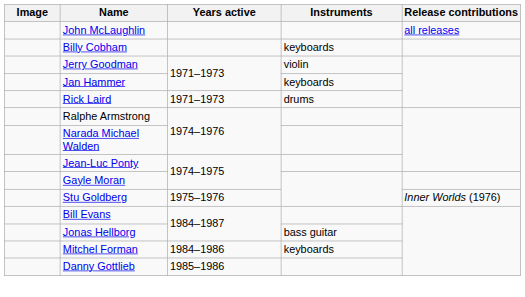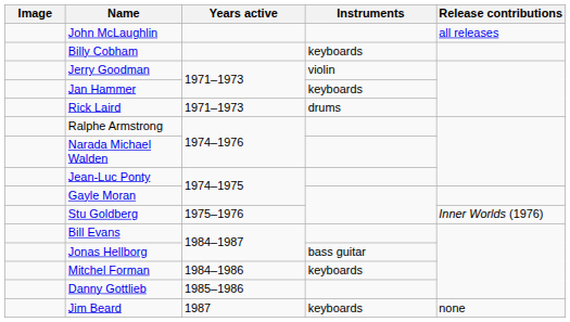+ row: Jim Beard | 1987 | keyboards | none
